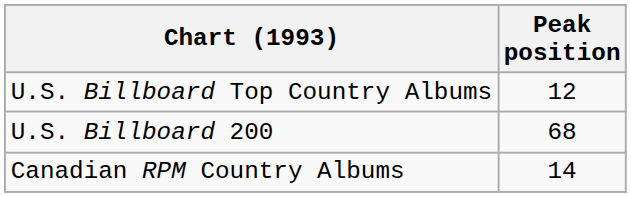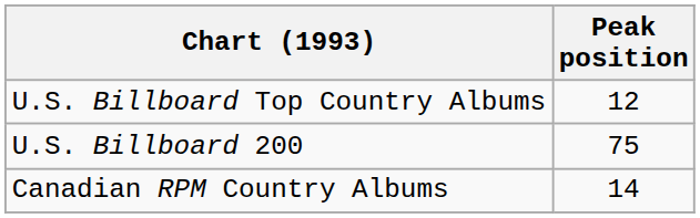U.S. Billboard 200 | Peak position: 68 -> 75
